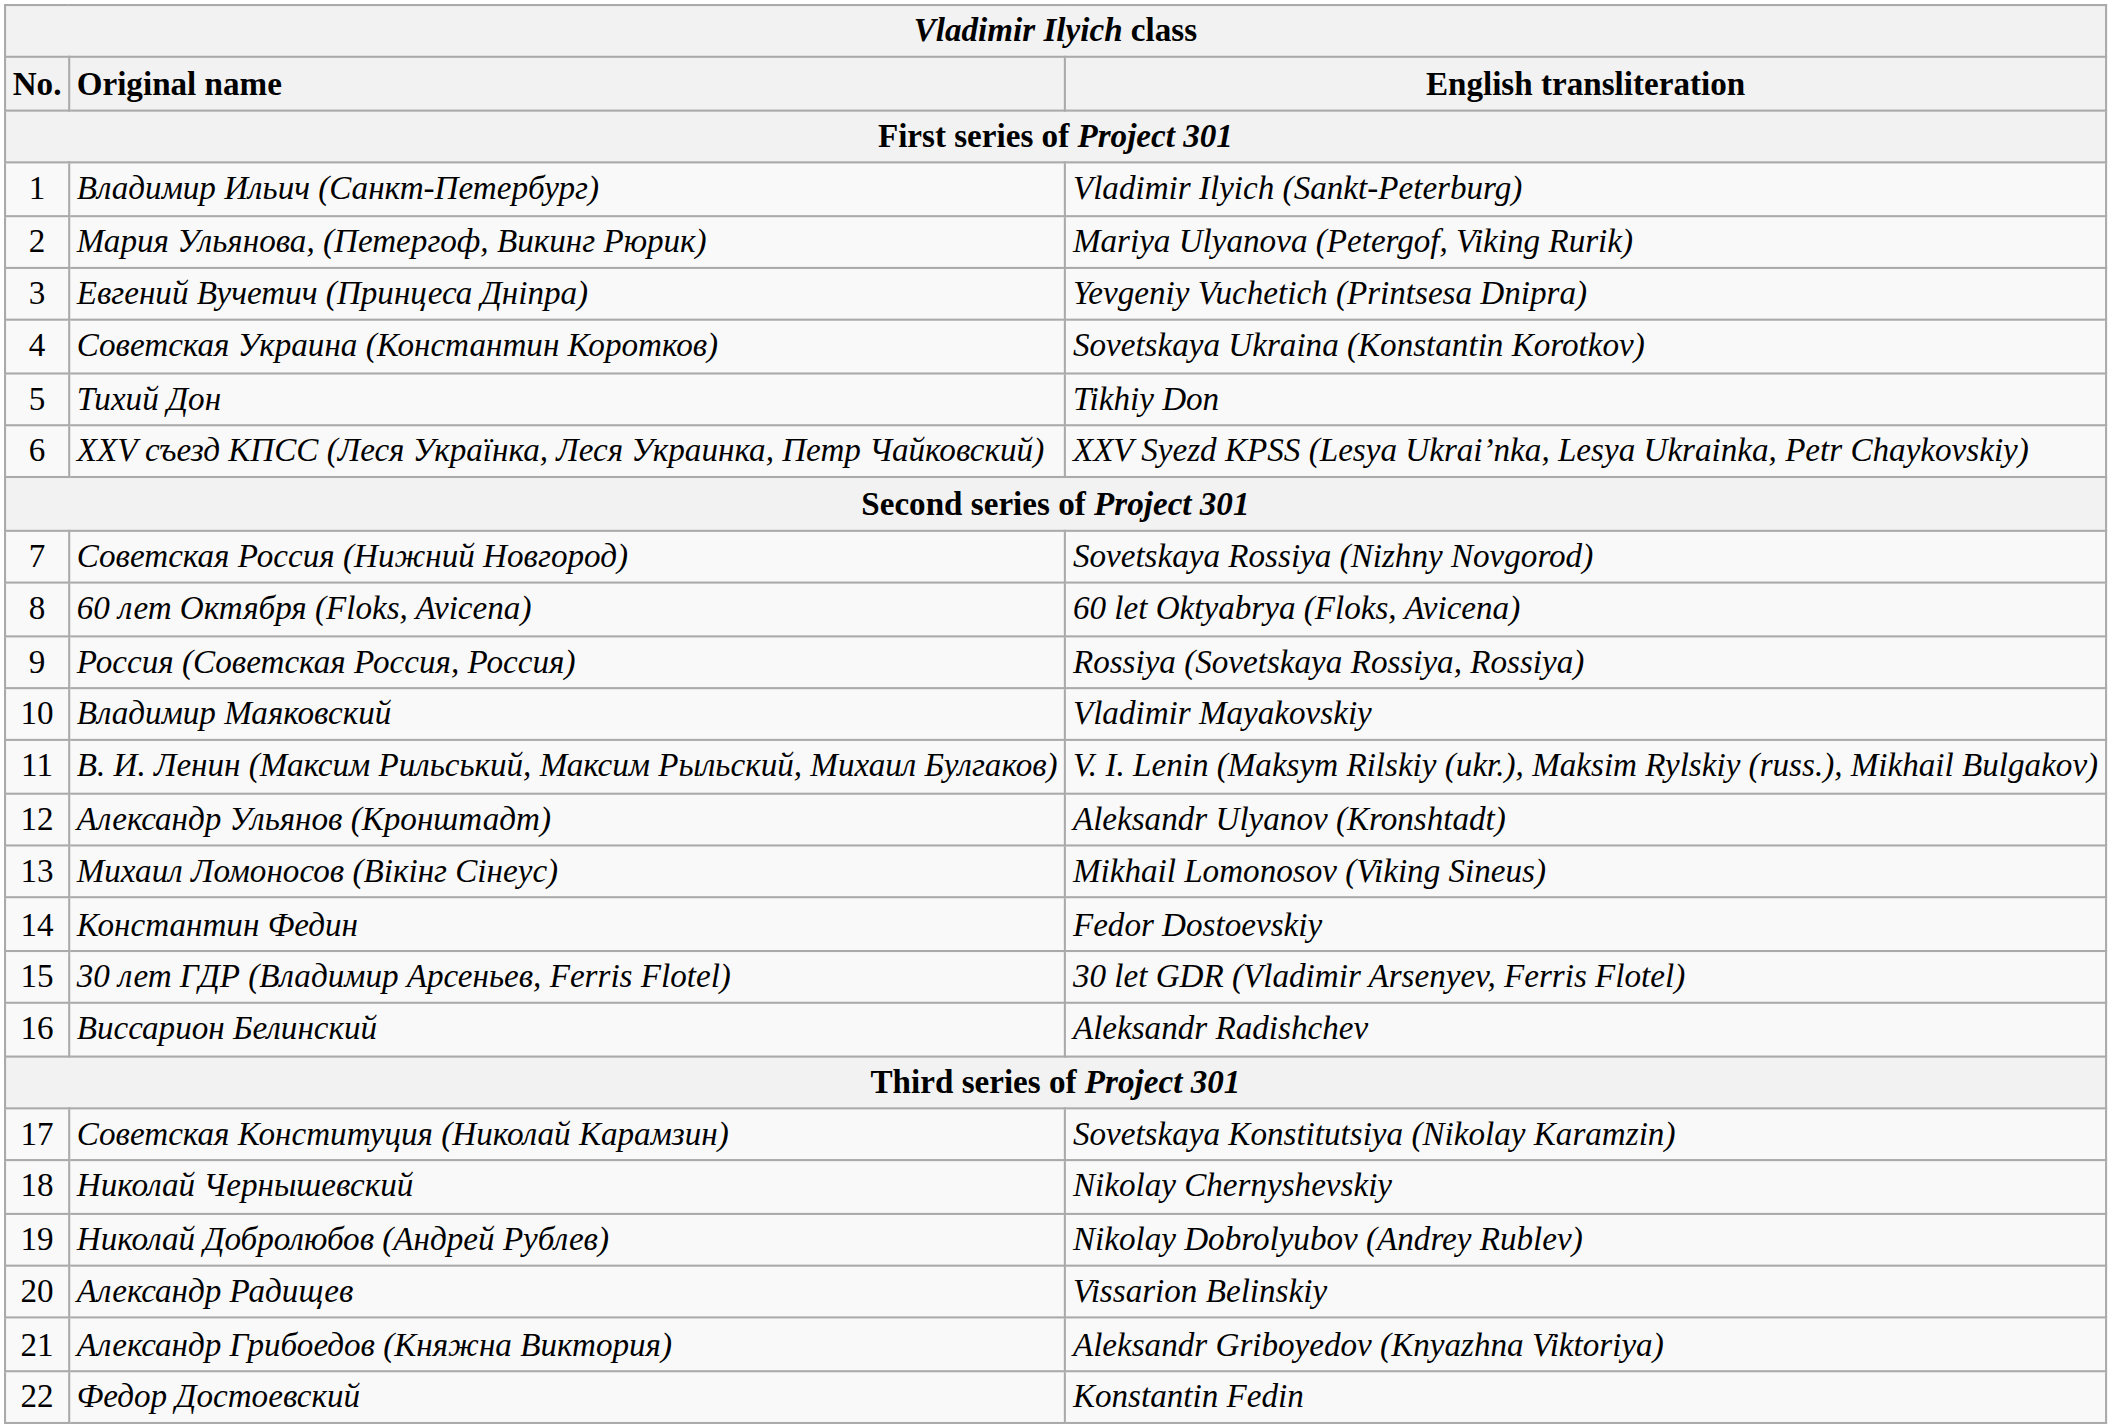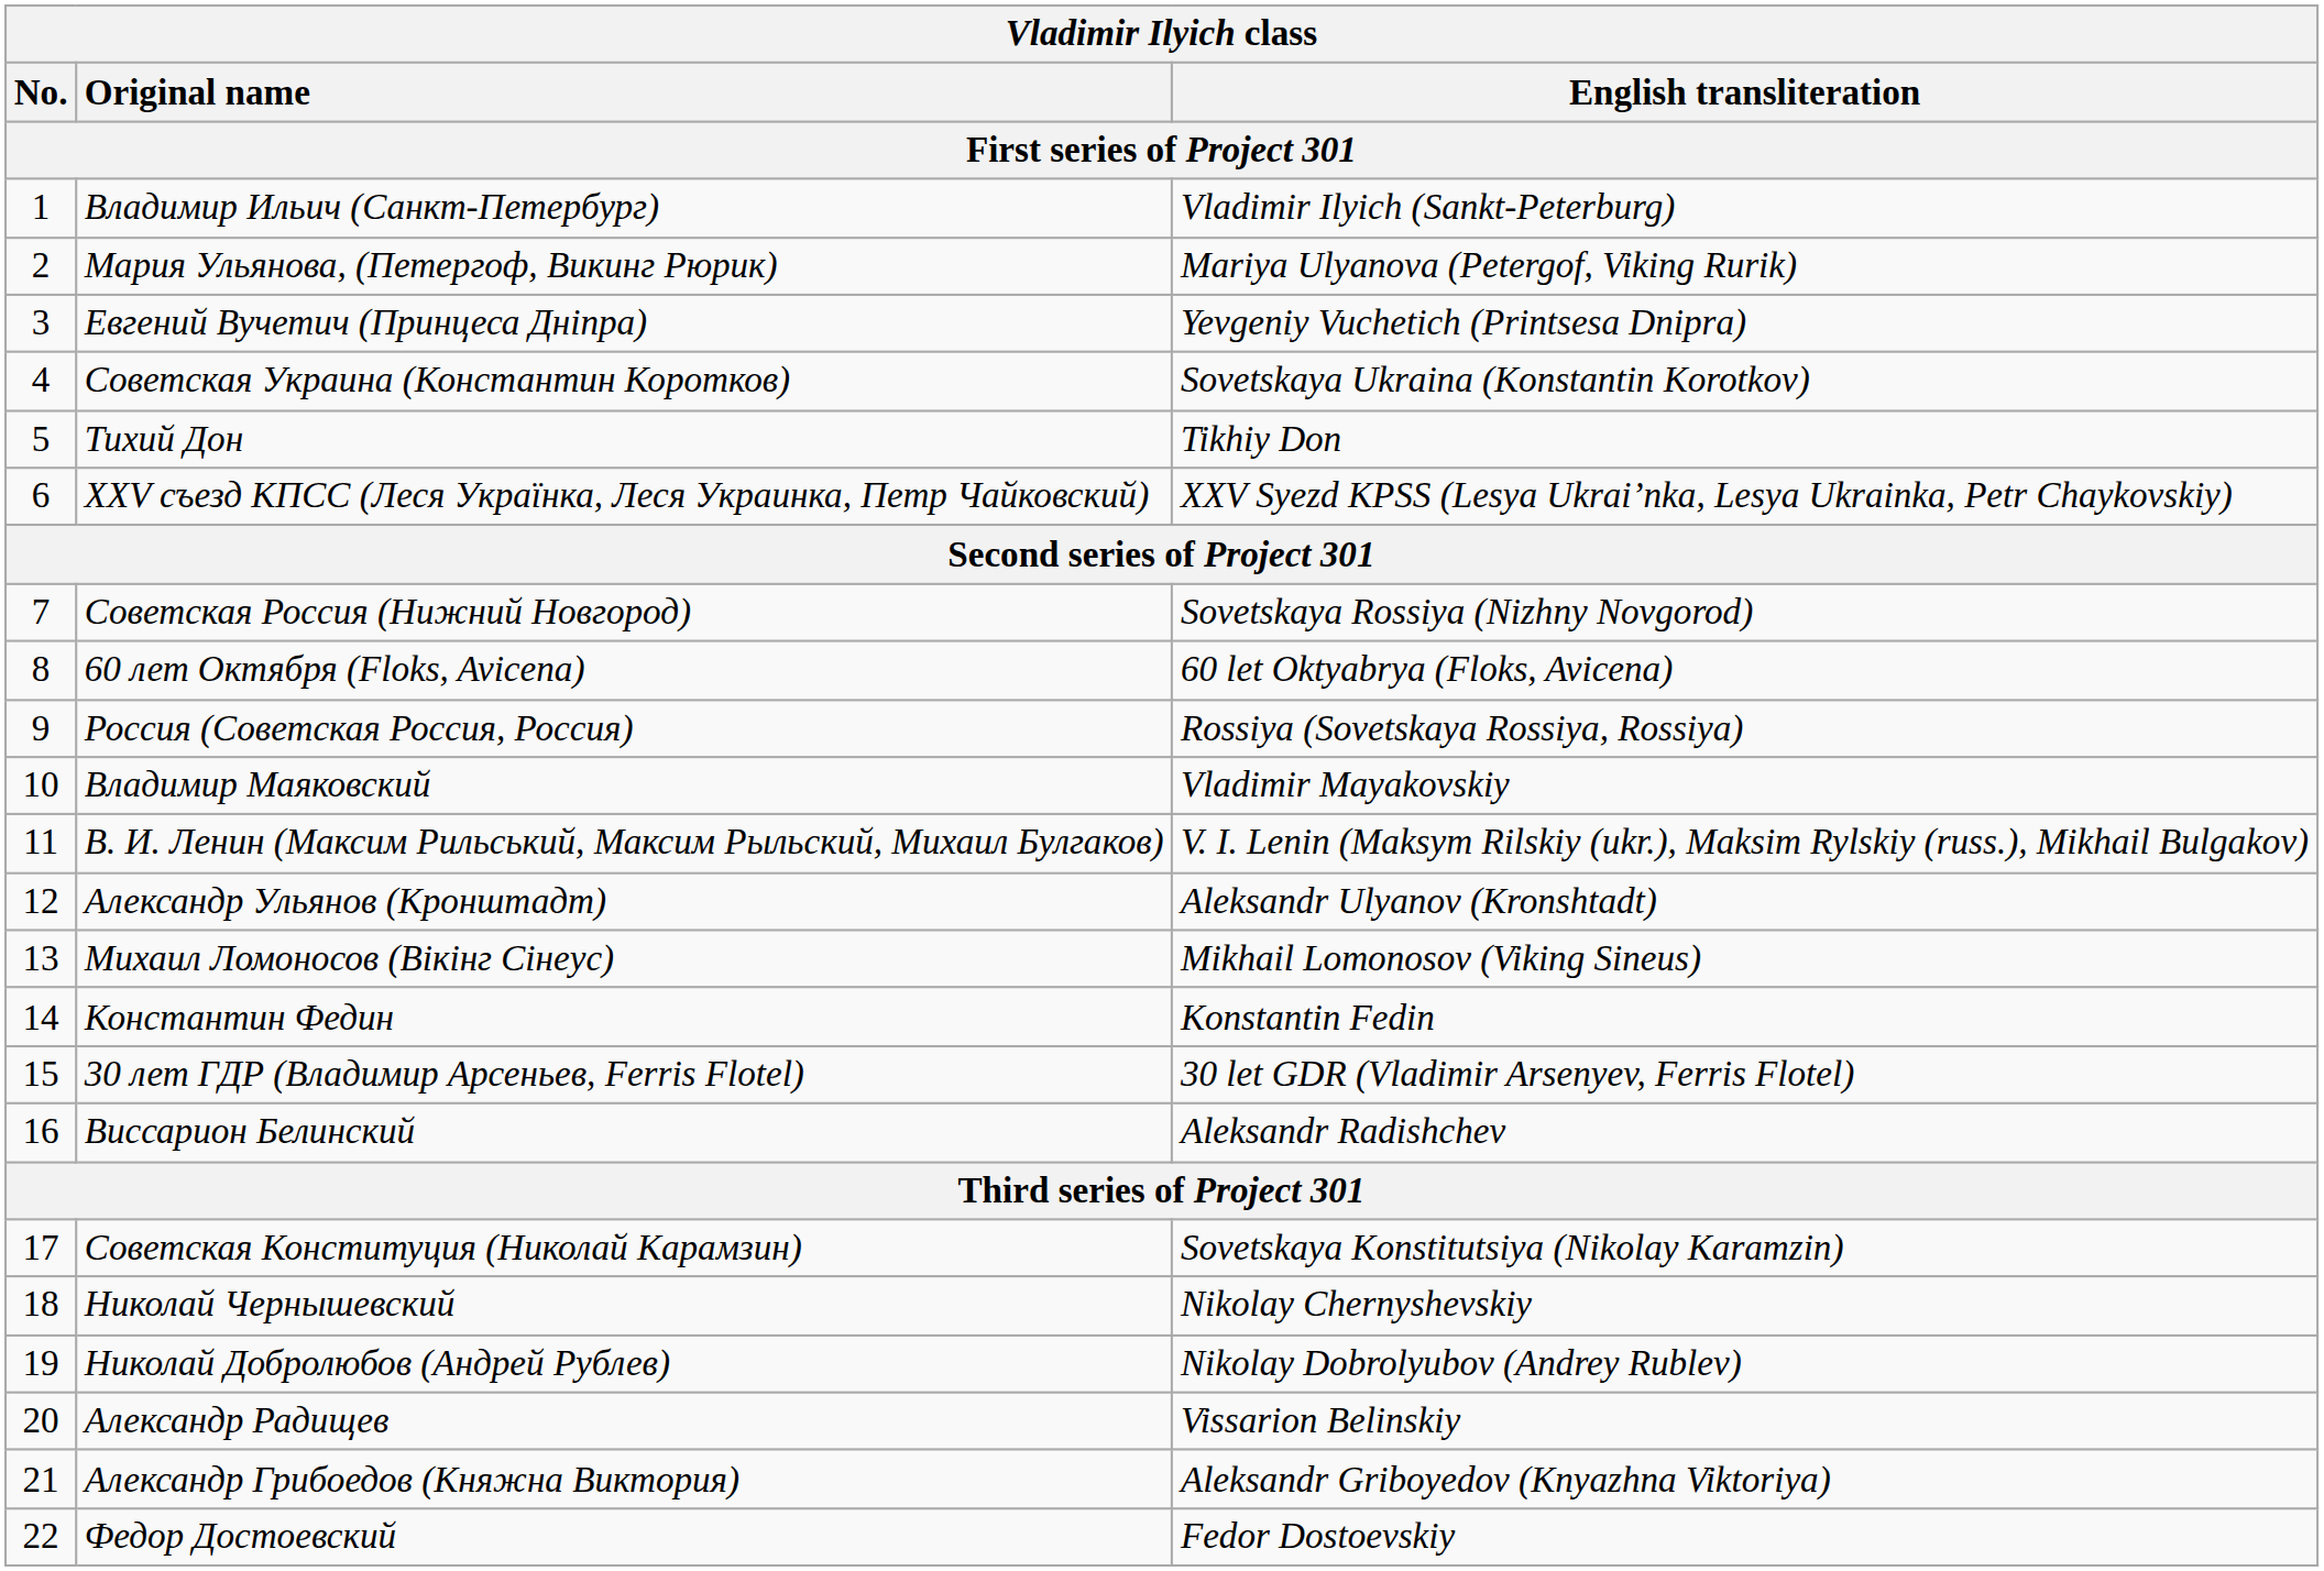Константин Федин | English transliteration: Fedor Dostoevskiy -> Konstantin Fedin
Федор Достоевский | English transliteration: Konstantin Fedin -> Fedor Dostoevskiy
